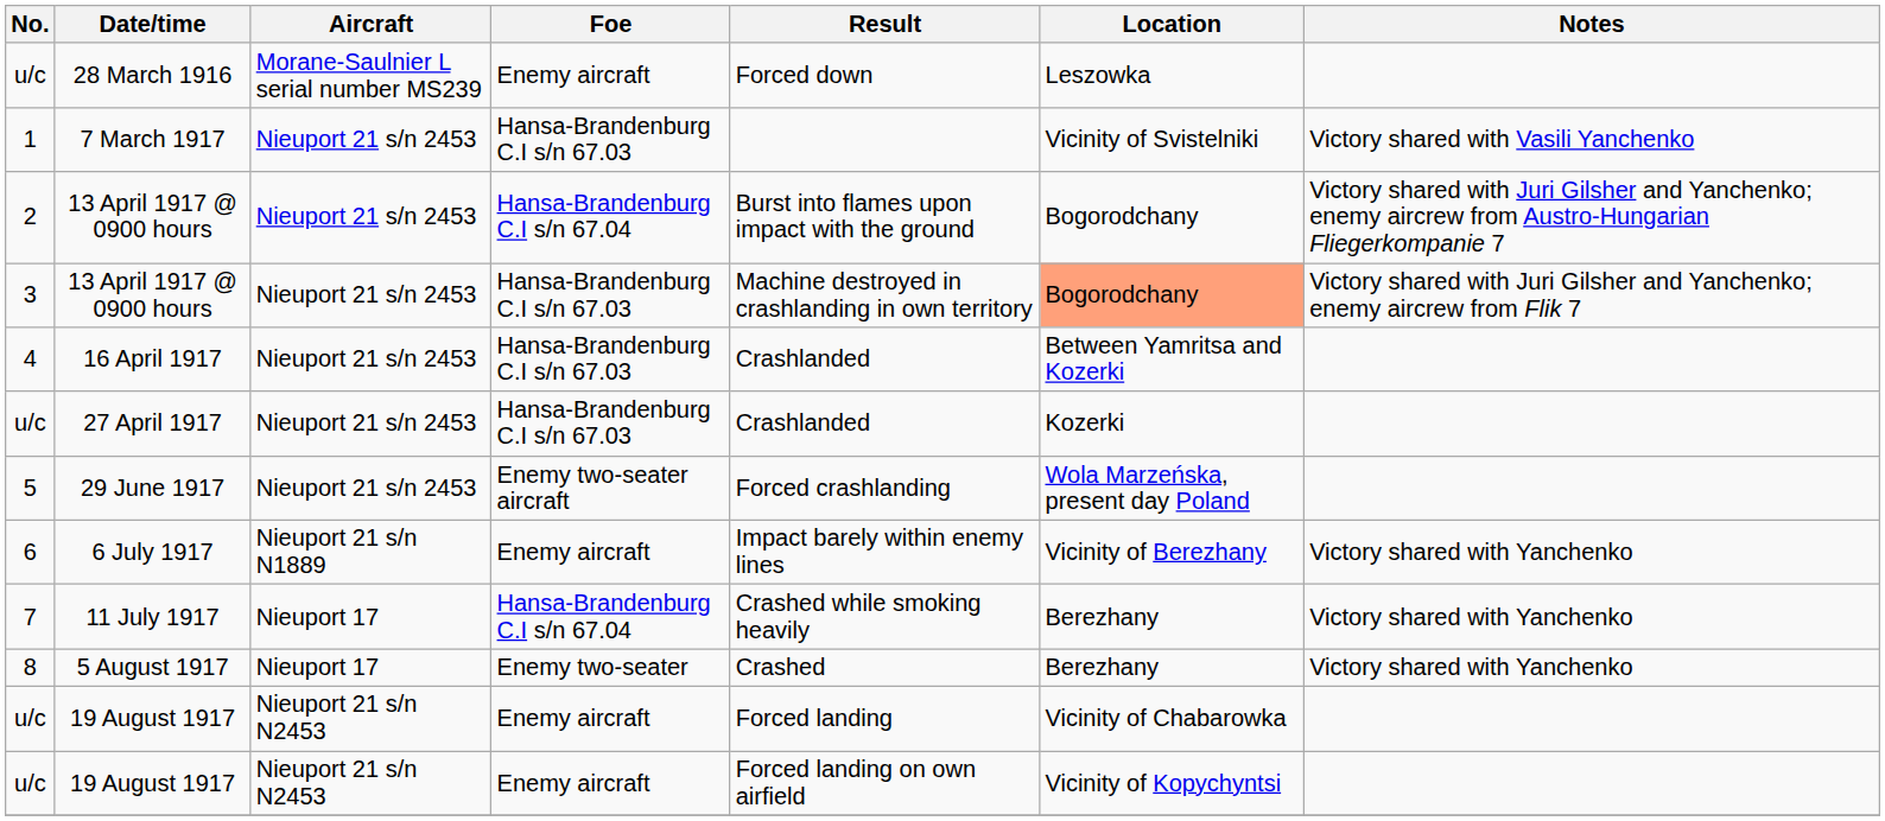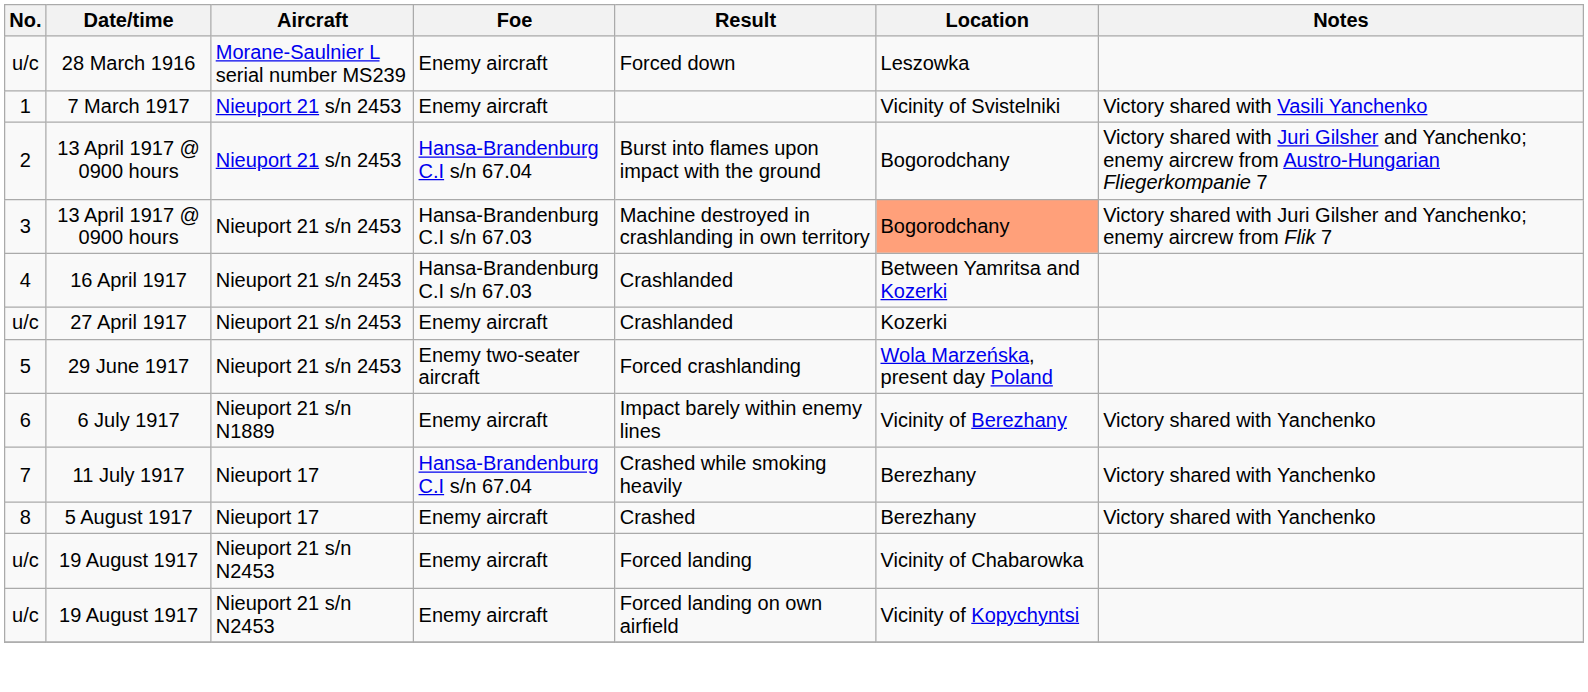7 March 1917 | Foe: Hansa-Brandenburg C.I s/n 67.03 -> Enemy aircraft
27 April 1917 | Foe: Hansa-Brandenburg C.I s/n 67.03 -> Enemy aircraft
5 August 1917 | Foe: Enemy two-seater -> Enemy aircraft
